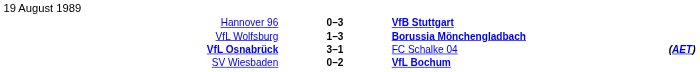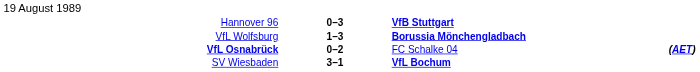VfL Osnabrück | column 2: 3–1 -> 0–2
SV Wiesbaden | column 2: 0–2 -> 3–1
